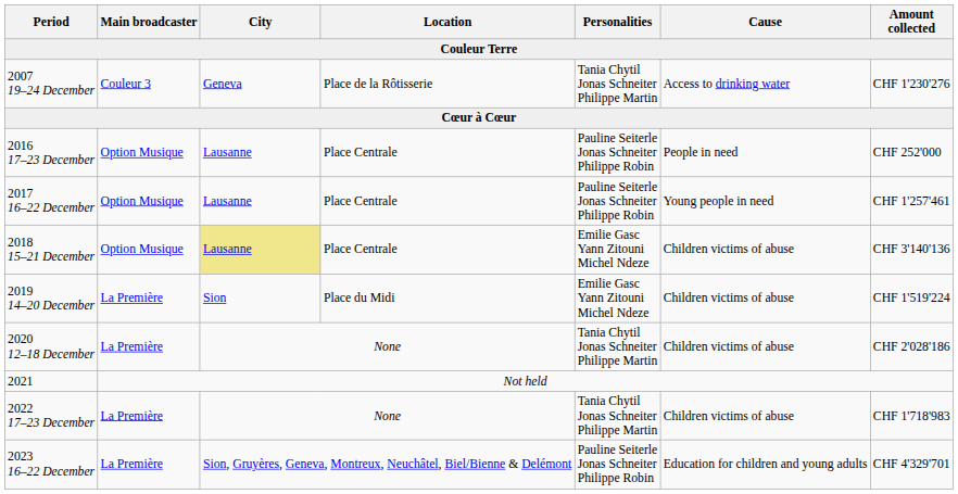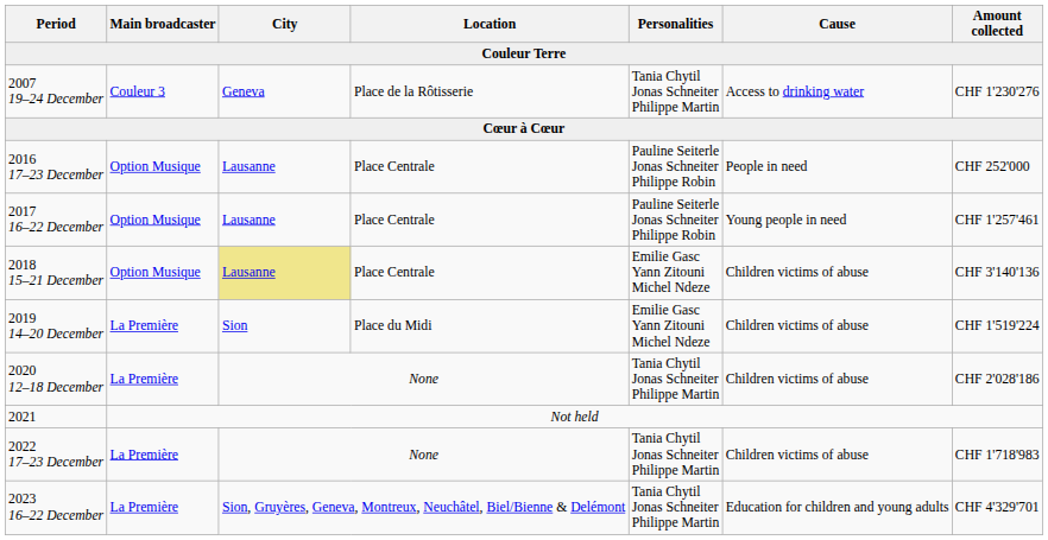2023 16–22 December | Personalities: Pauline Seiterle Jonas Schneiter Philippe Robin -> Tania Chytil Jonas Schneiter Philippe Martin
